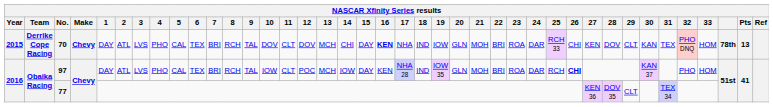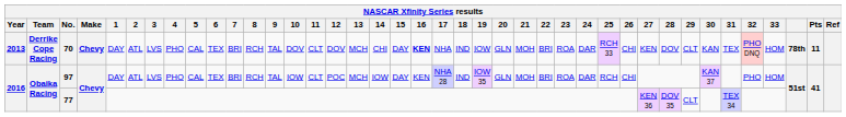70 | Year: 2015 -> 2013
70 | Pts: 13 -> 11
97 | 26: bold -> normal
